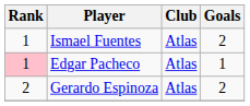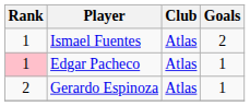Gerardo Espinoza | Goals: 2 -> 1
